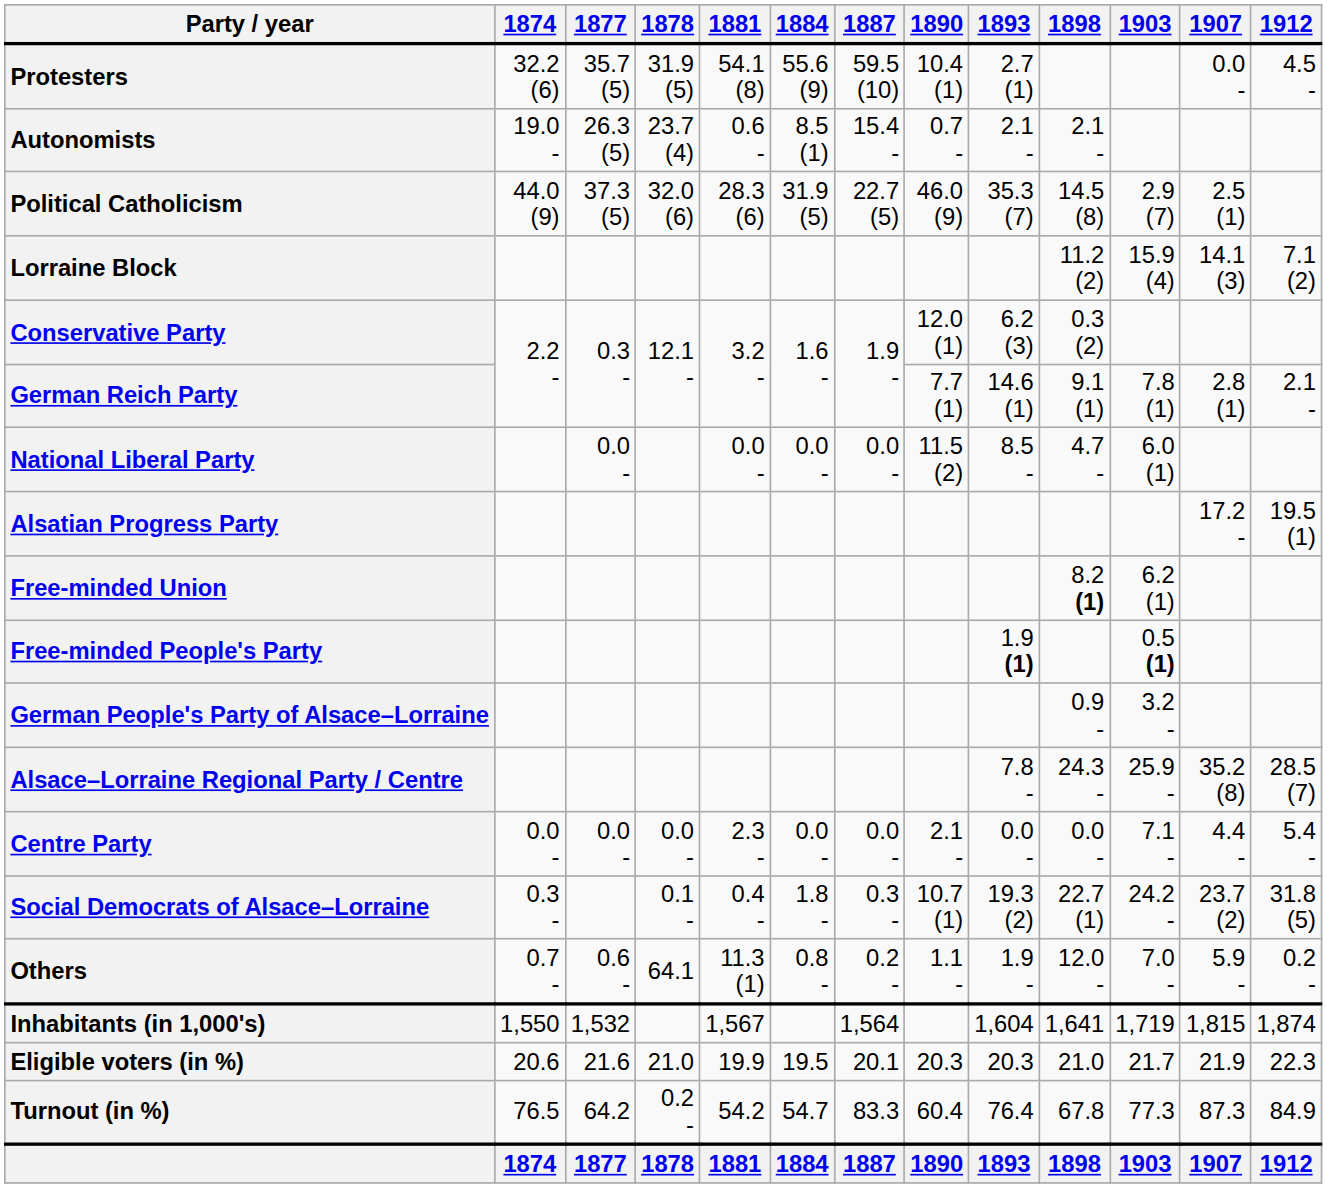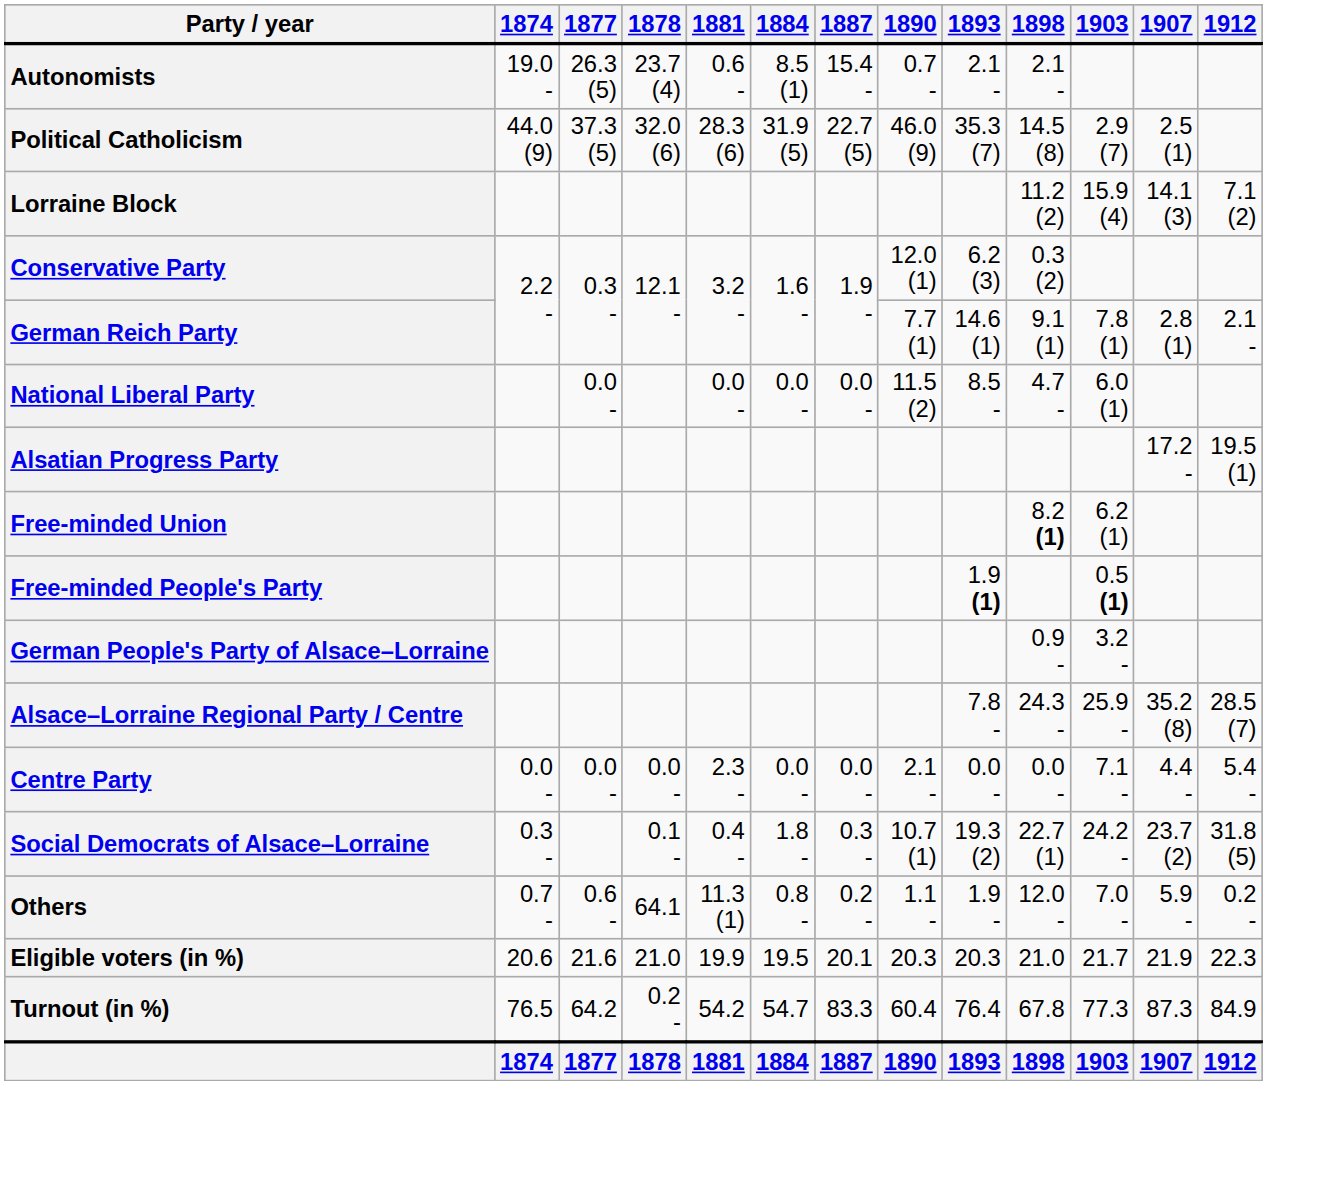- row: Protesters | 32.2 (6) | 35.7 (5) | 31.9 (5) | 54.1 (8) | 55.6 (9) | 59.5 (10) | 10.4 (1) | 2.7 (1) | 0.0 - | 4.5 -
- row: Inhabitants (in 1,000's) | 1,550 | 1,532 | 1,567 | 1,564 | 1,604 | 1,641 | 1,719 | 1,815 | 1,874
